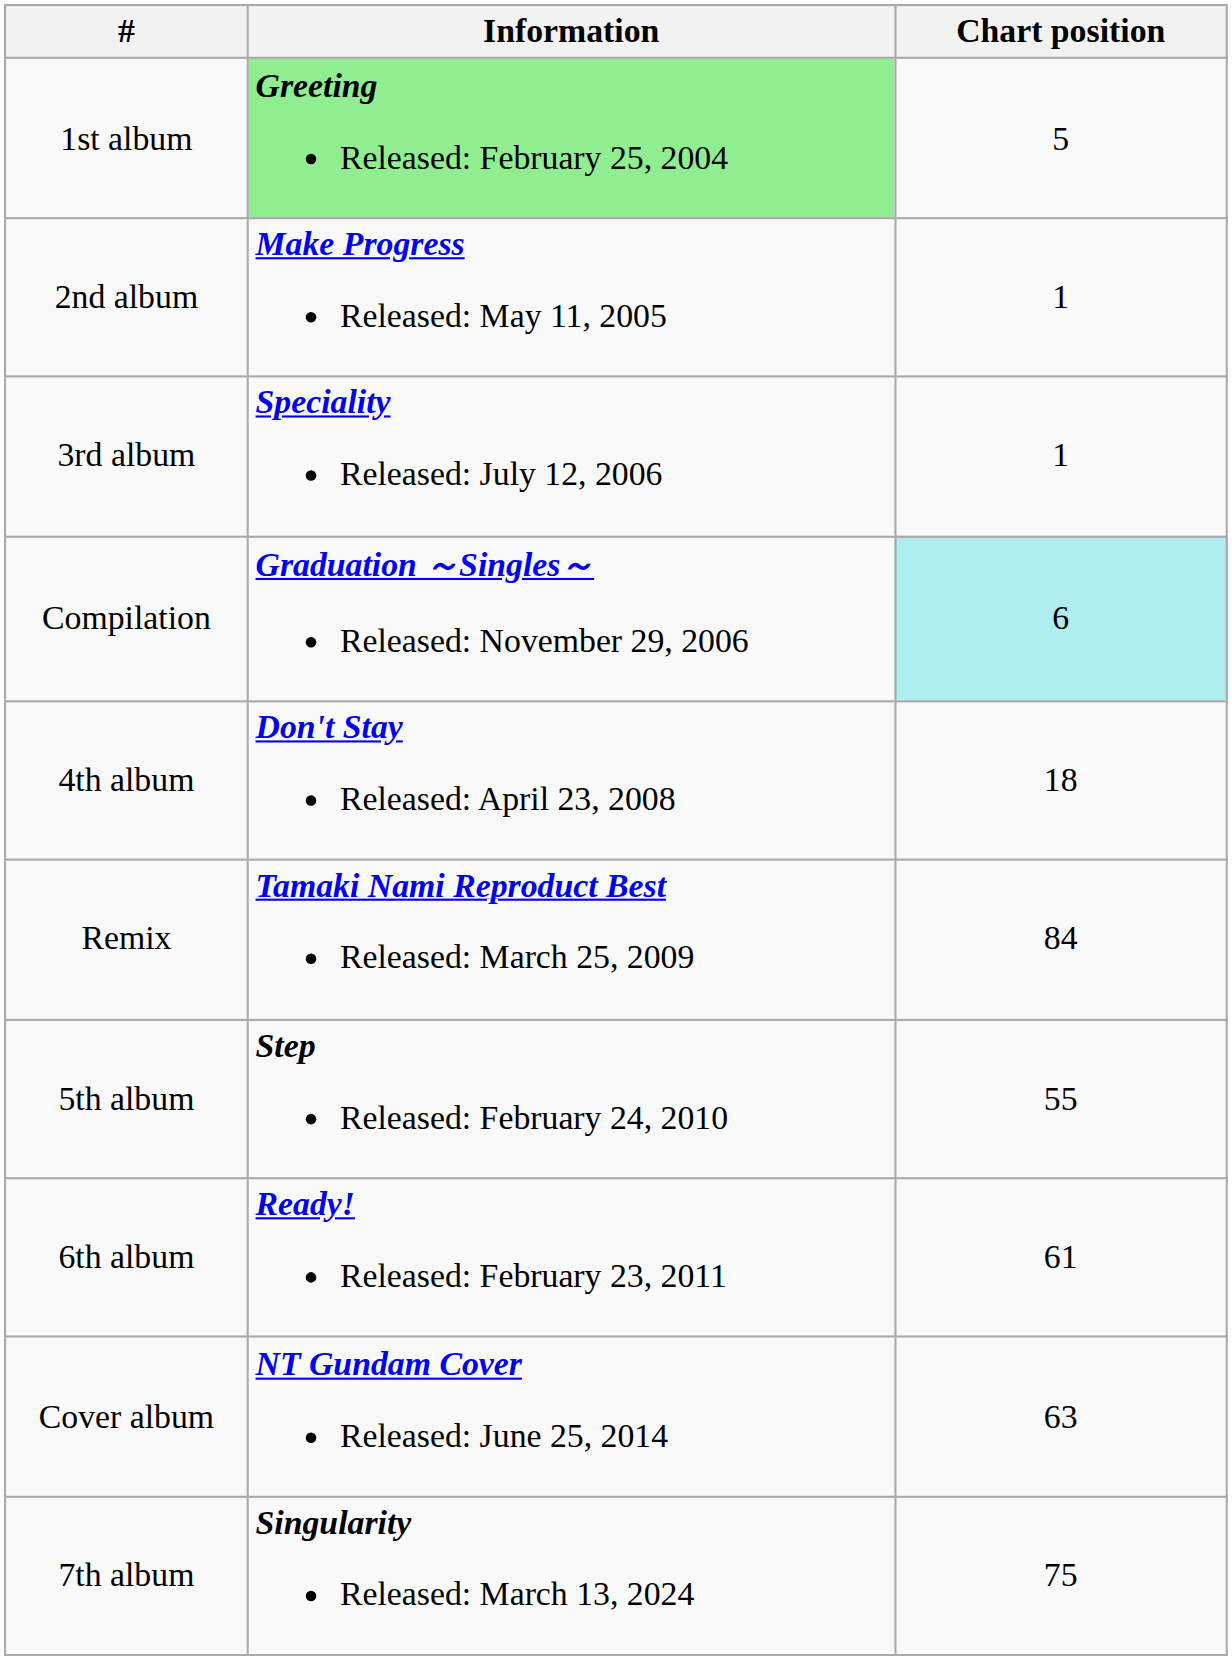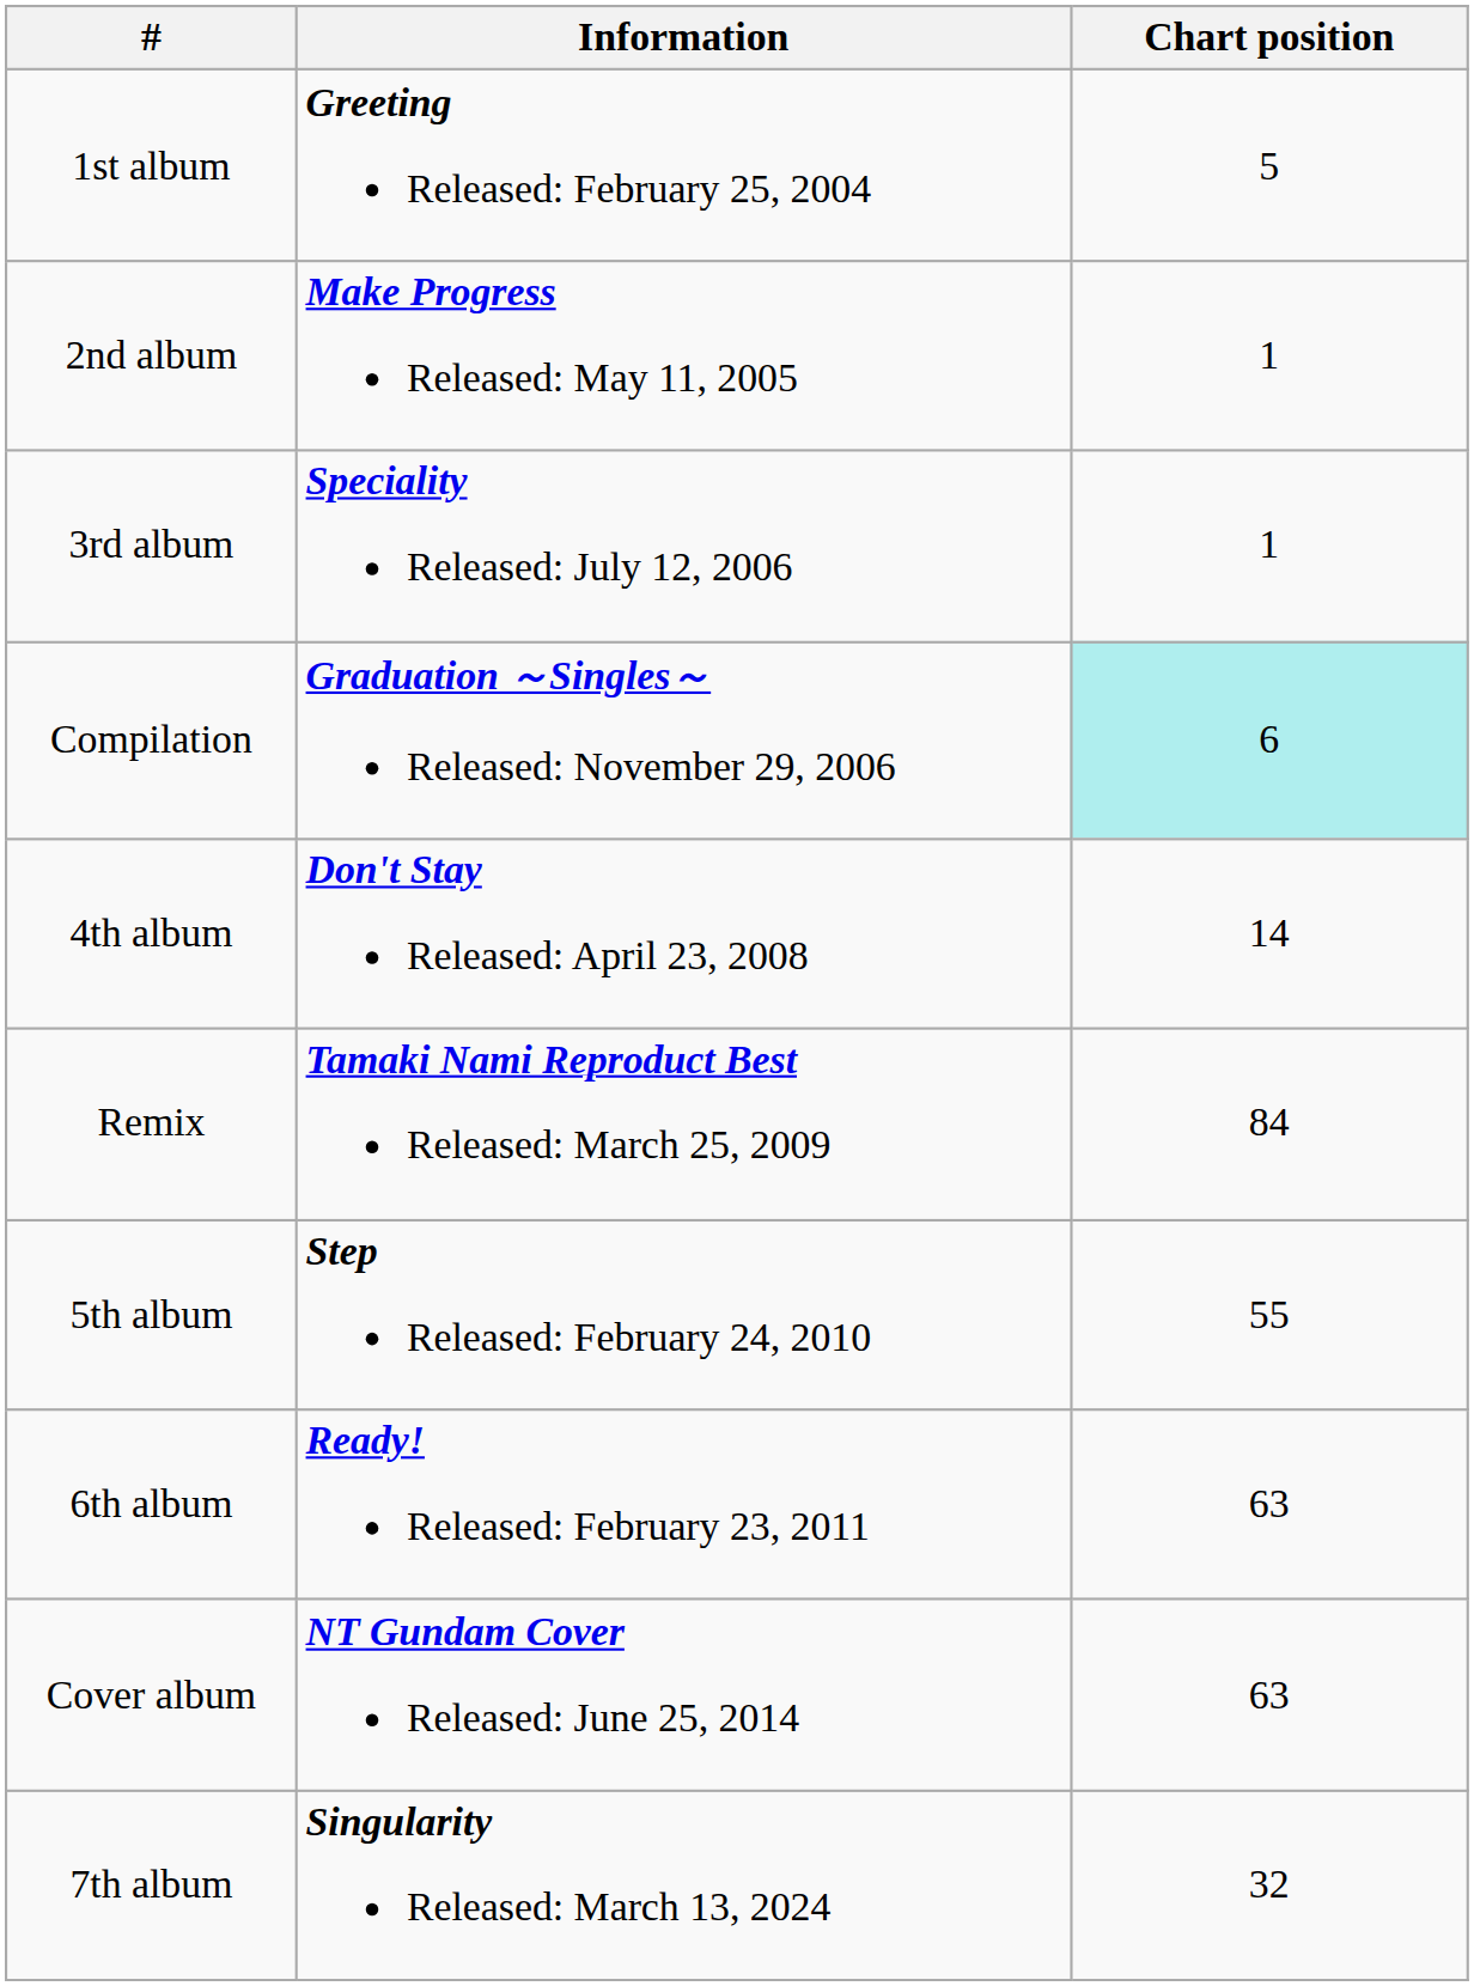1st album | Information: lightgreen background -> no background
4th album | Chart position: 18 -> 14
6th album | Chart position: 61 -> 63
7th album | Chart position: 75 -> 32
